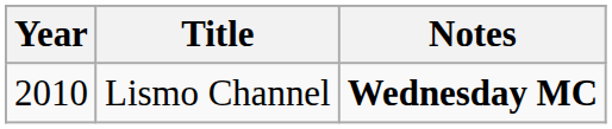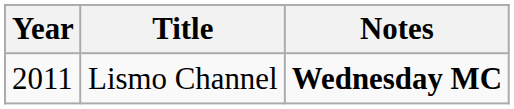Lismo Channel | Year: 2010 -> 2011
